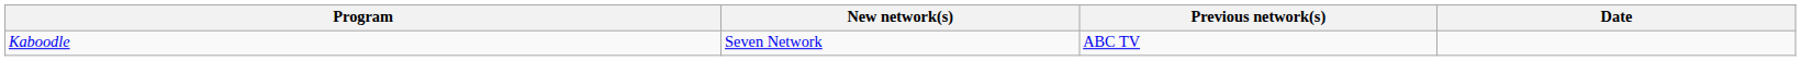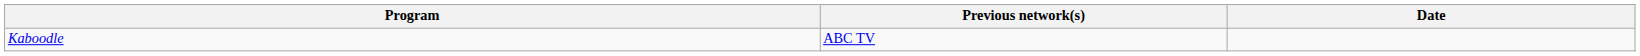- column: New network(s) | Seven Network
